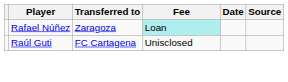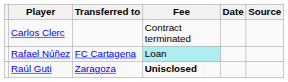+ row: Carlos Clerc | Contract terminated
Rafael Núñez | Transferred to: Zaragoza -> FC Cartagena
Raúl Guti | Transferred to: FC Cartagena -> Zaragoza
Raúl Guti | Fee: normal -> bold
